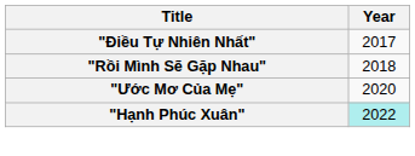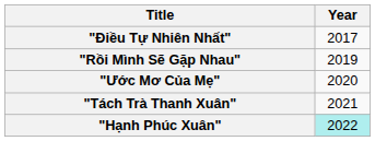"Rồi Mình Sẽ Gặp Nhau" | Year: 2018 -> 2019
+ row: "Tách Trà Thanh Xuân" | 2021
